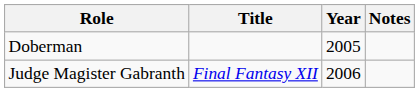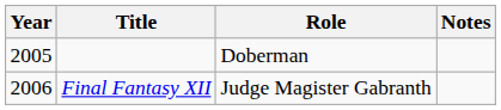columns swapped: Year <-> Role
